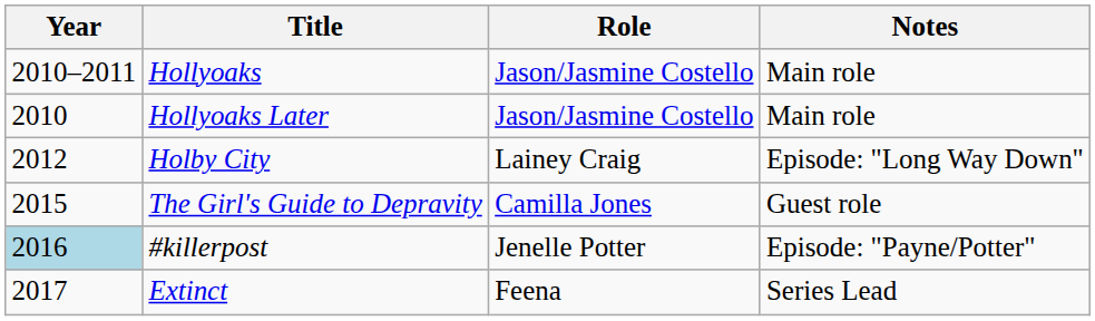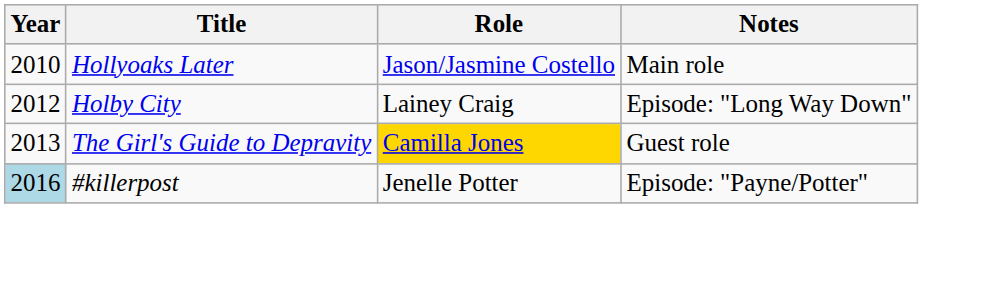- row: 2010–2011 | Hollyoaks | Jason/Jasmine Costello | Main role
The Girl's Guide to Depravity | Year: 2015 -> 2013
The Girl's Guide to Depravity | Role: no background -> gold background
- row: 2017 | Extinct | Feena | Series Lead
